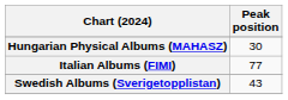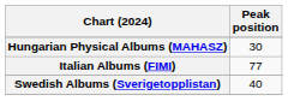Swedish Albums (Sverigetopplistan) | Peak position: 43 -> 40
